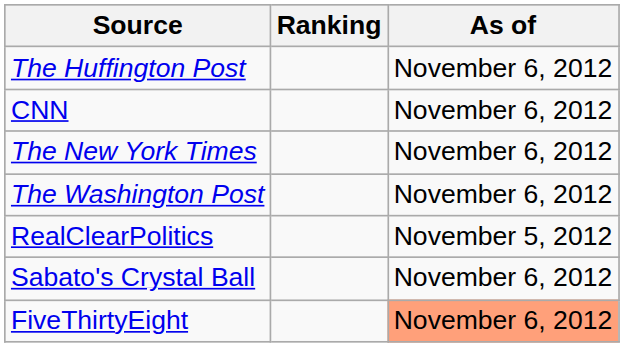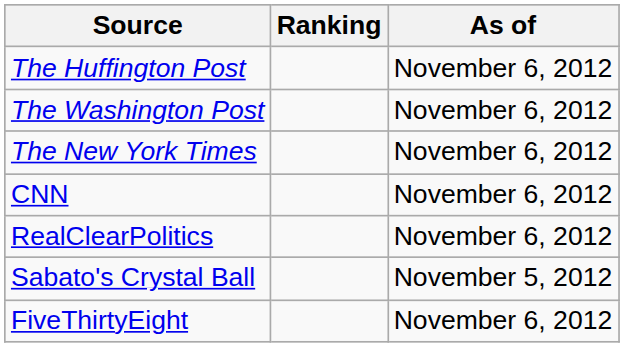rows swapped: CNN <-> The Washington Post
RealClearPolitics | As of: November 5, 2012 -> November 6, 2012
Sabato's Crystal Ball | As of: November 6, 2012 -> November 5, 2012
FiveThirtyEight | As of: lightsalmon background -> no background
